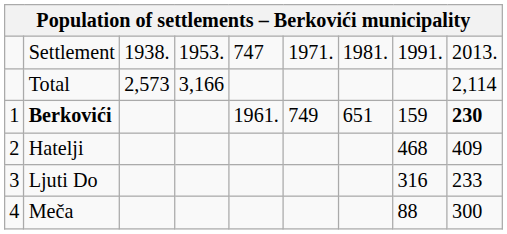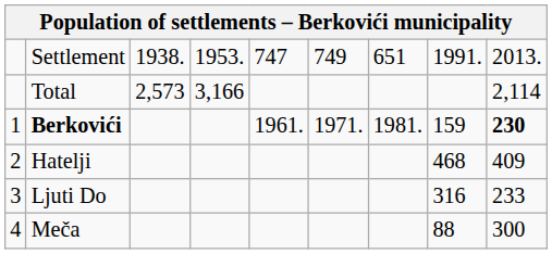Settlement | column 6: 1971. -> 749
Settlement | column 7: 1981. -> 651
Berkovići | column 6: 749 -> 1971.
Berkovići | column 7: 651 -> 1981.
